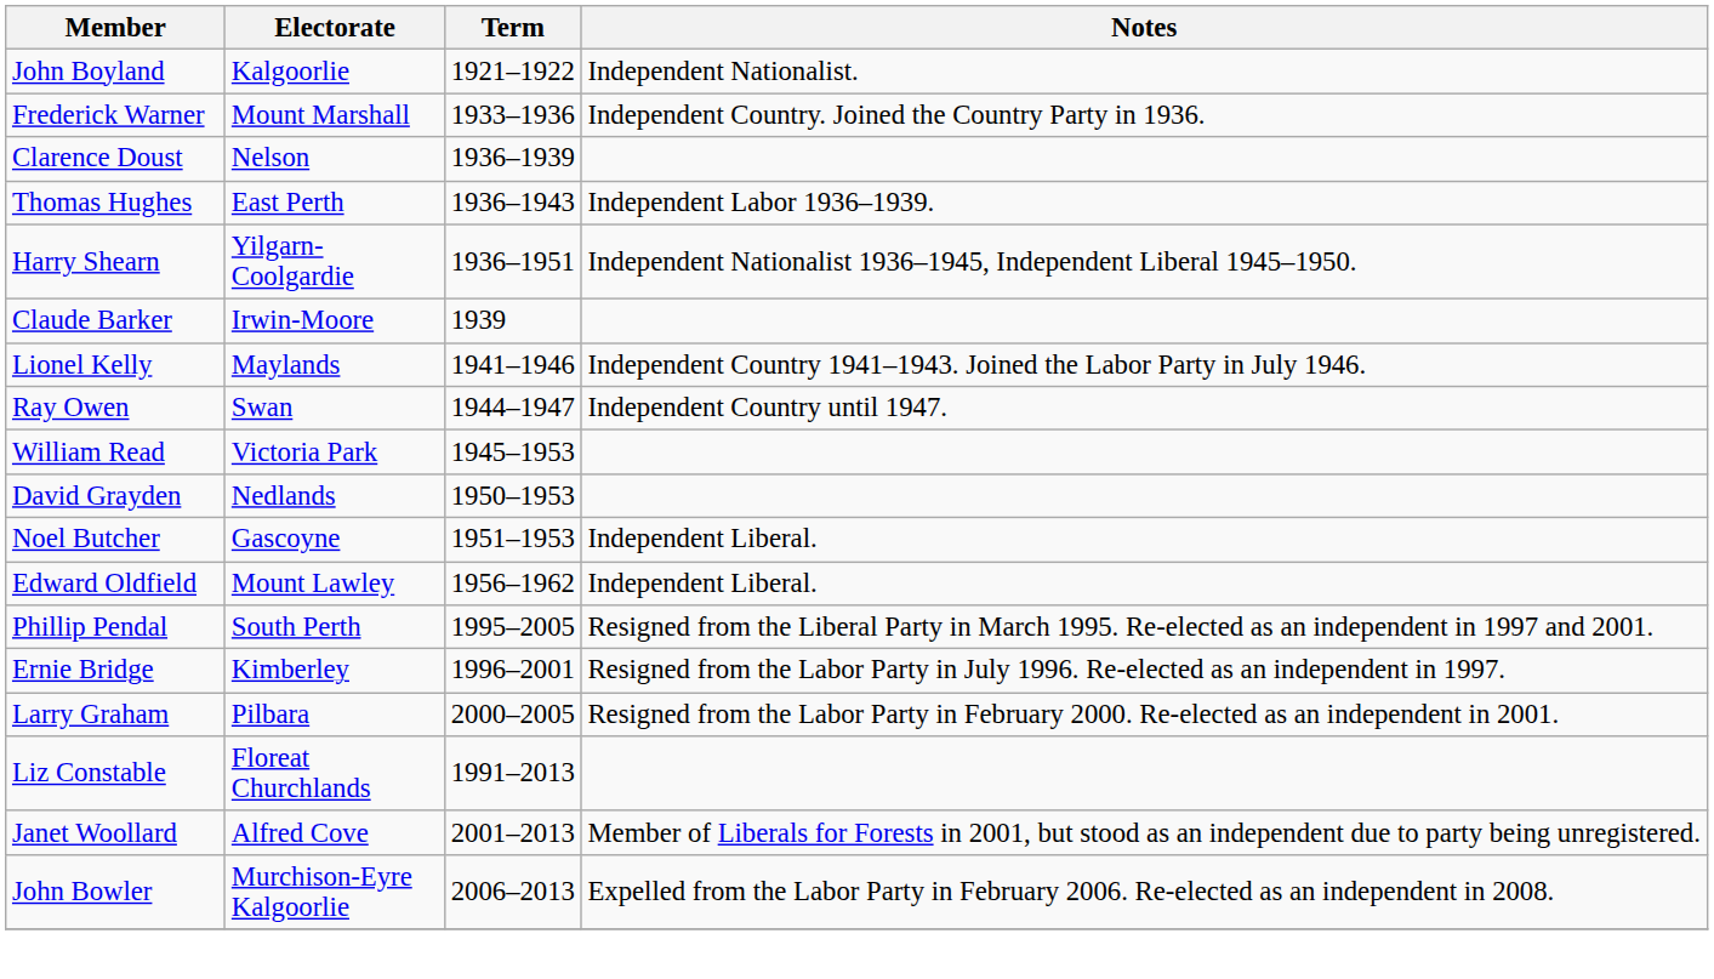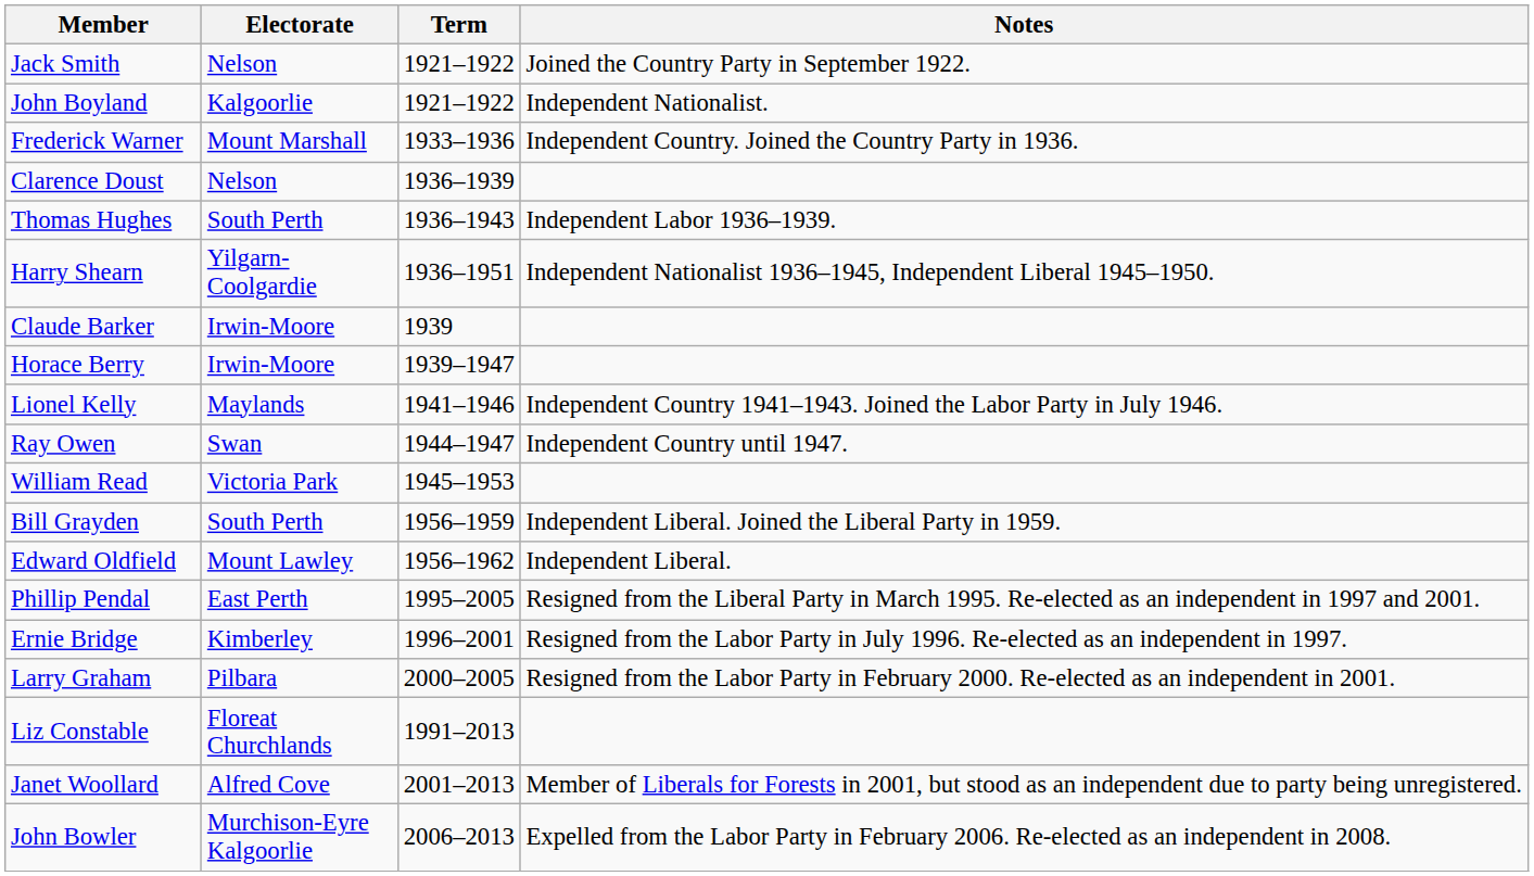+ row: Jack Smith | Nelson | 1921–1922 | Joined the Country Party in September 1922.
Thomas Hughes | Electorate: East Perth -> South Perth
+ row: Horace Berry | Irwin-Moore | 1939–1947
- row: David Grayden | Nedlands | 1950–1953
- row: Noel Butcher | Gascoyne | 1951–1953 | Independent Liberal.
+ row: Bill Grayden | South Perth | 1956–1959 | Independent Liberal. Joined the Liberal Party in 1959.
Phillip Pendal | Electorate: South Perth -> East Perth
